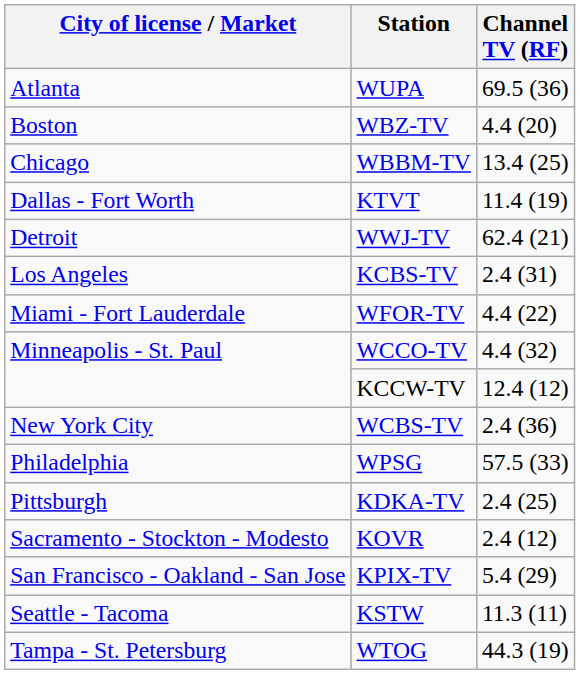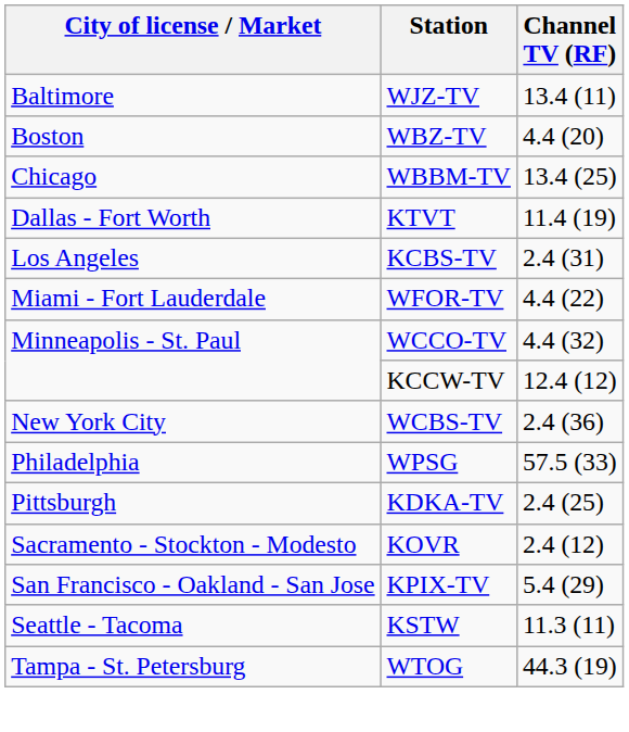- row: Atlanta | WUPA | 69.5 (36)
+ row: Baltimore | WJZ-TV | 13.4 (11)
- row: Detroit | WWJ-TV | 62.4 (21)
